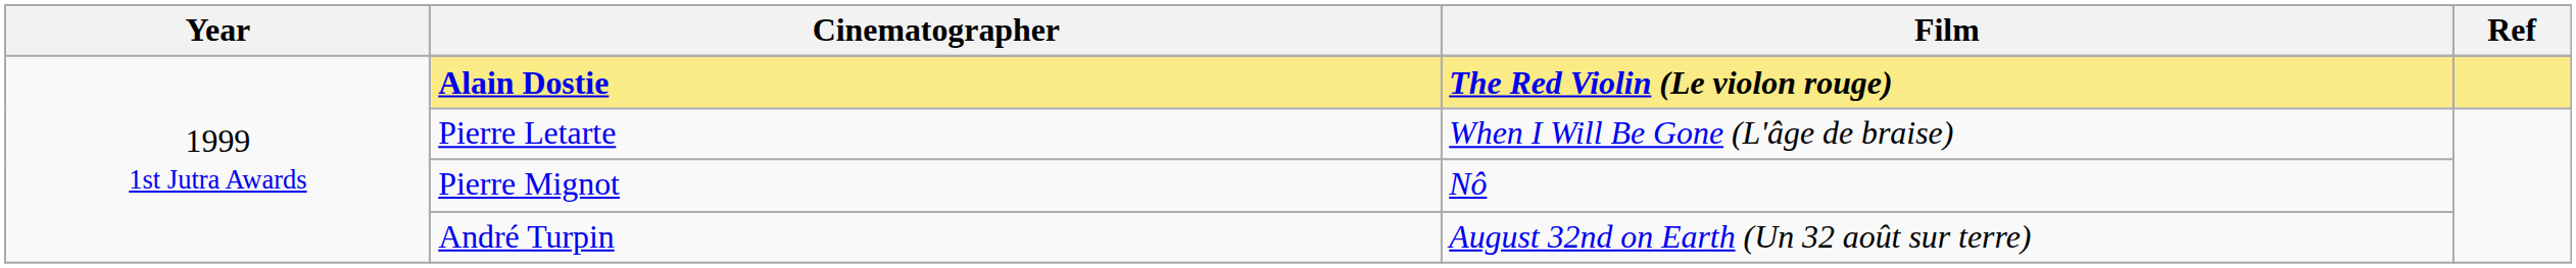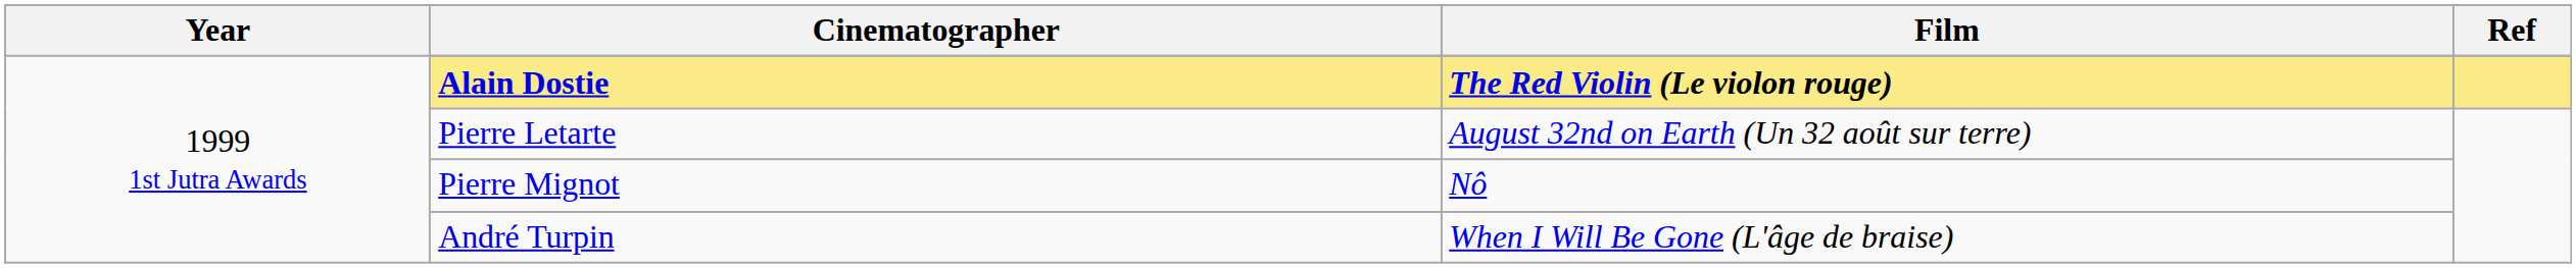Pierre Letarte | Film: When I Will Be Gone (L'âge de braise) -> August 32nd on Earth (Un 32 août sur terre)
André Turpin | Film: August 32nd on Earth (Un 32 août sur terre) -> When I Will Be Gone (L'âge de braise)
